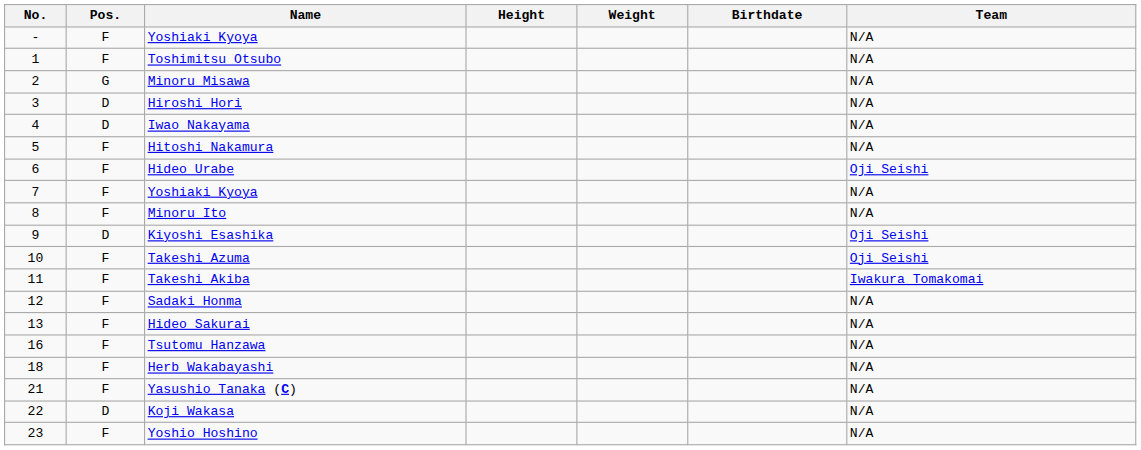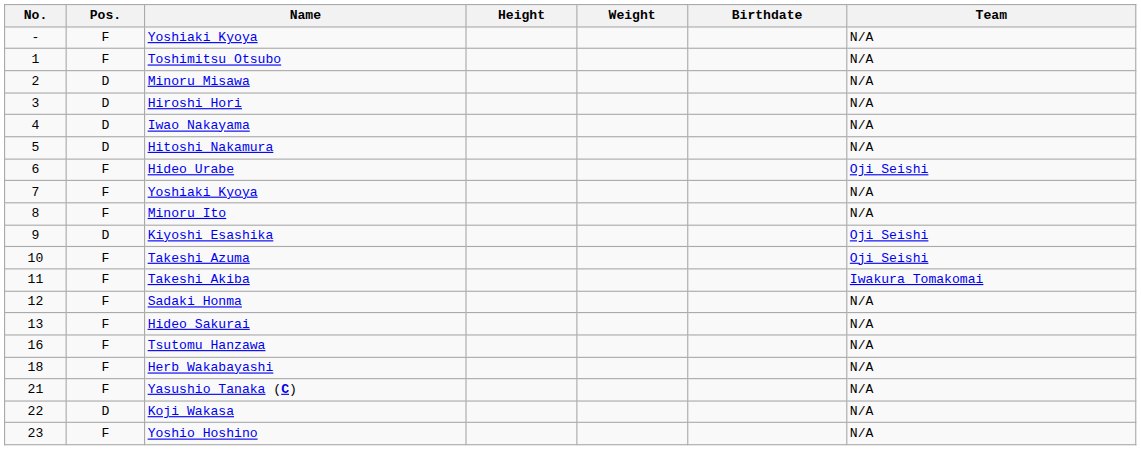Minoru Misawa | Pos.: G -> D
Hitoshi Nakamura | Pos.: F -> D
